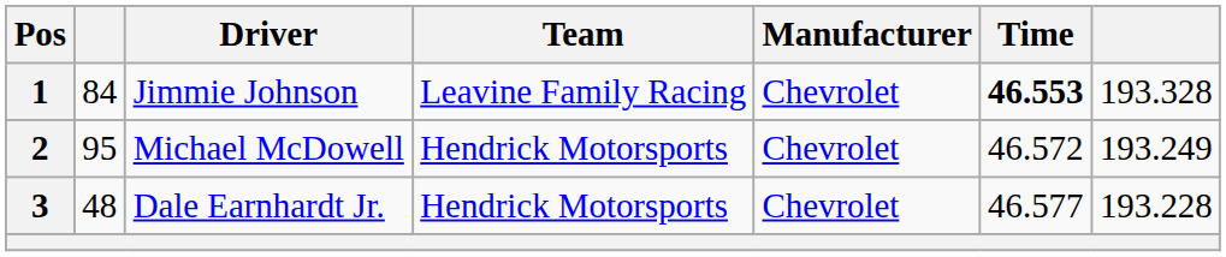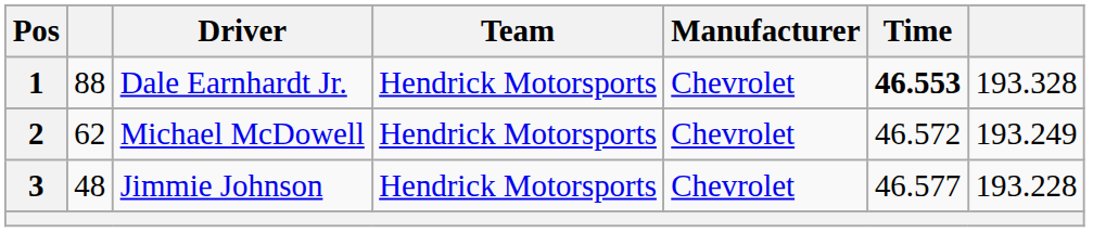1 | column 2: 84 -> 88
1 | Driver: Jimmie Johnson -> Dale Earnhardt Jr.
1 | Team: Leavine Family Racing -> Hendrick Motorsports
2 | column 2: 95 -> 62
3 | Driver: Dale Earnhardt Jr. -> Jimmie Johnson
